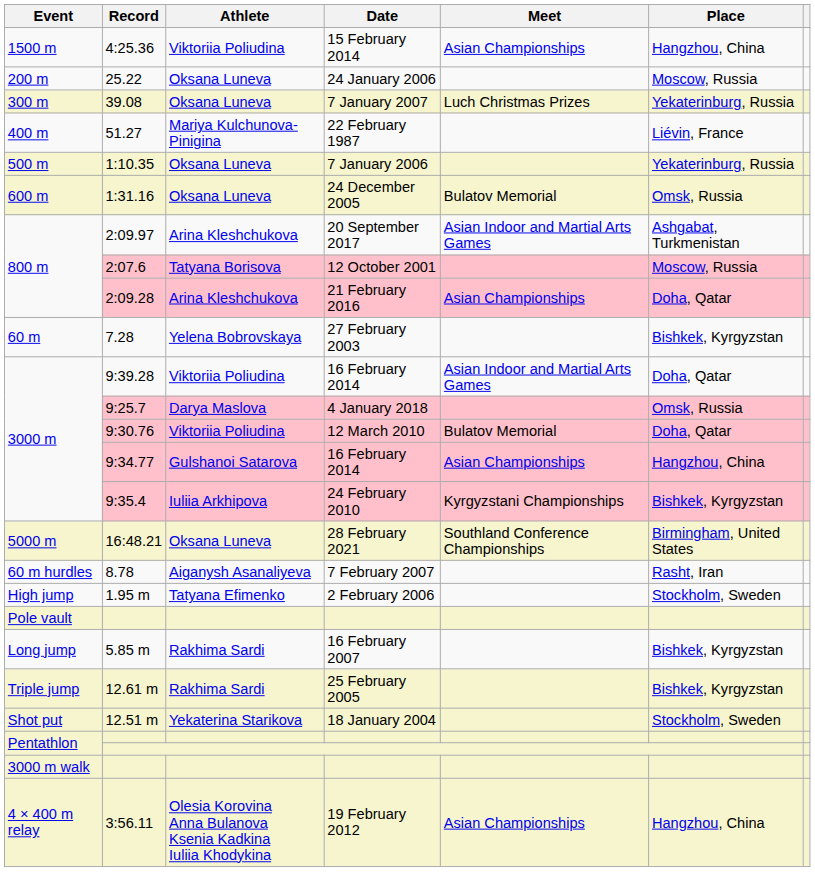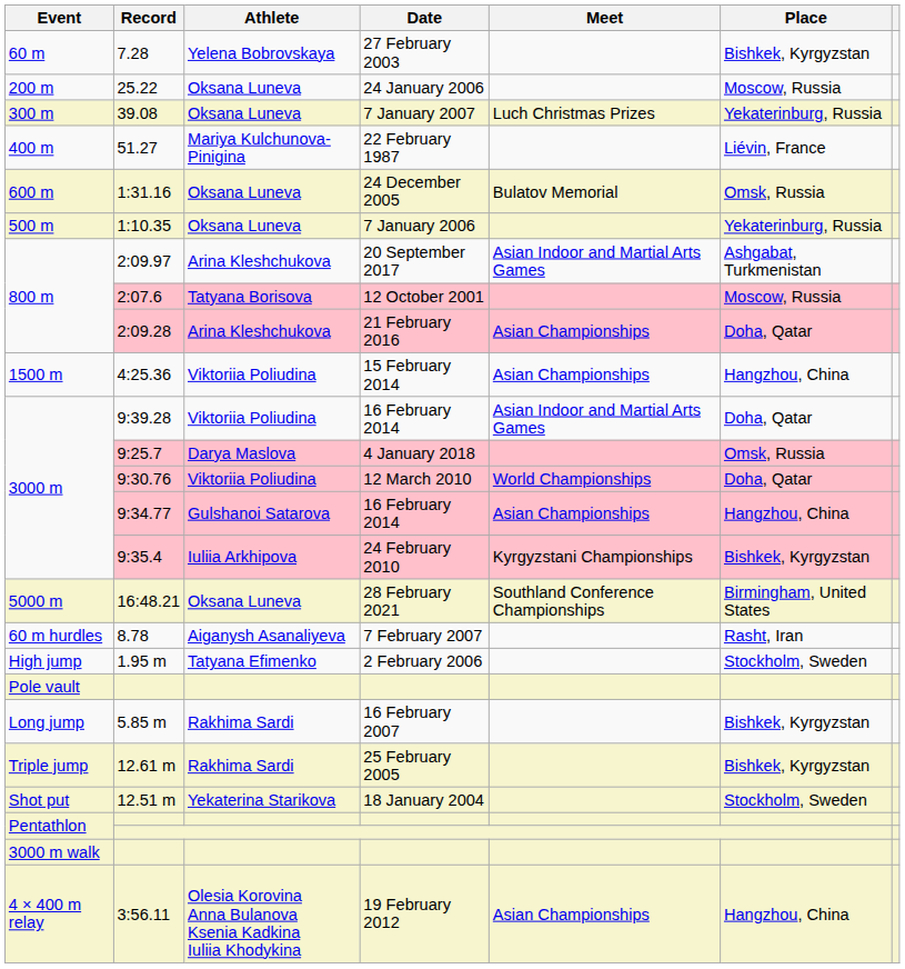rows swapped: 7.28 <-> 4:25.36
rows swapped: 1:10.35 <-> 1:31.16
9:30.76 | Meet: Bulatov Memorial -> World Championships
